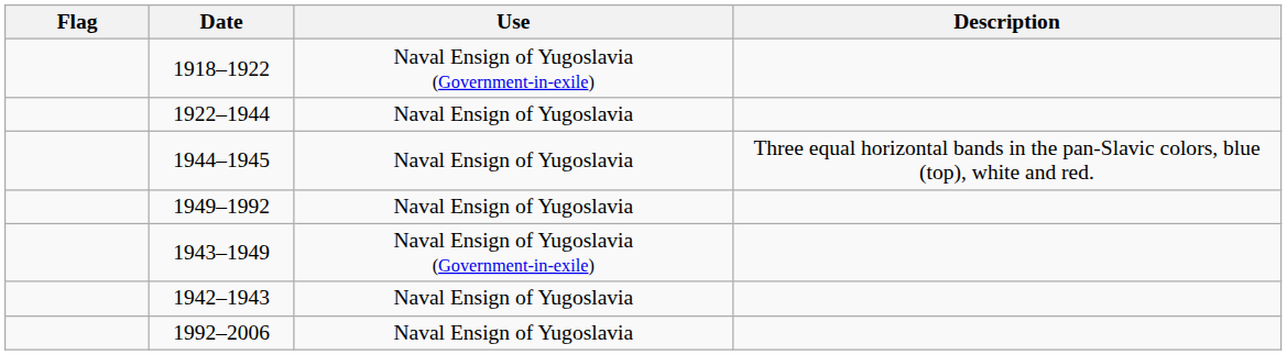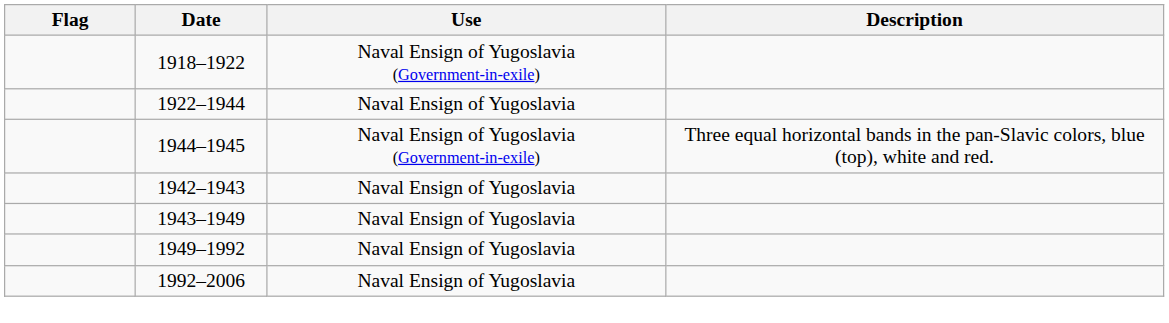1944–1945 | Use: Naval Ensign of Yugoslavia -> Naval Ensign of Yugoslavia (Government-in-exile)
rows swapped: 1942–1943 <-> 1949–1992
1943–1949 | Use: Naval Ensign of Yugoslavia (Government-in-exile) -> Naval Ensign of Yugoslavia
